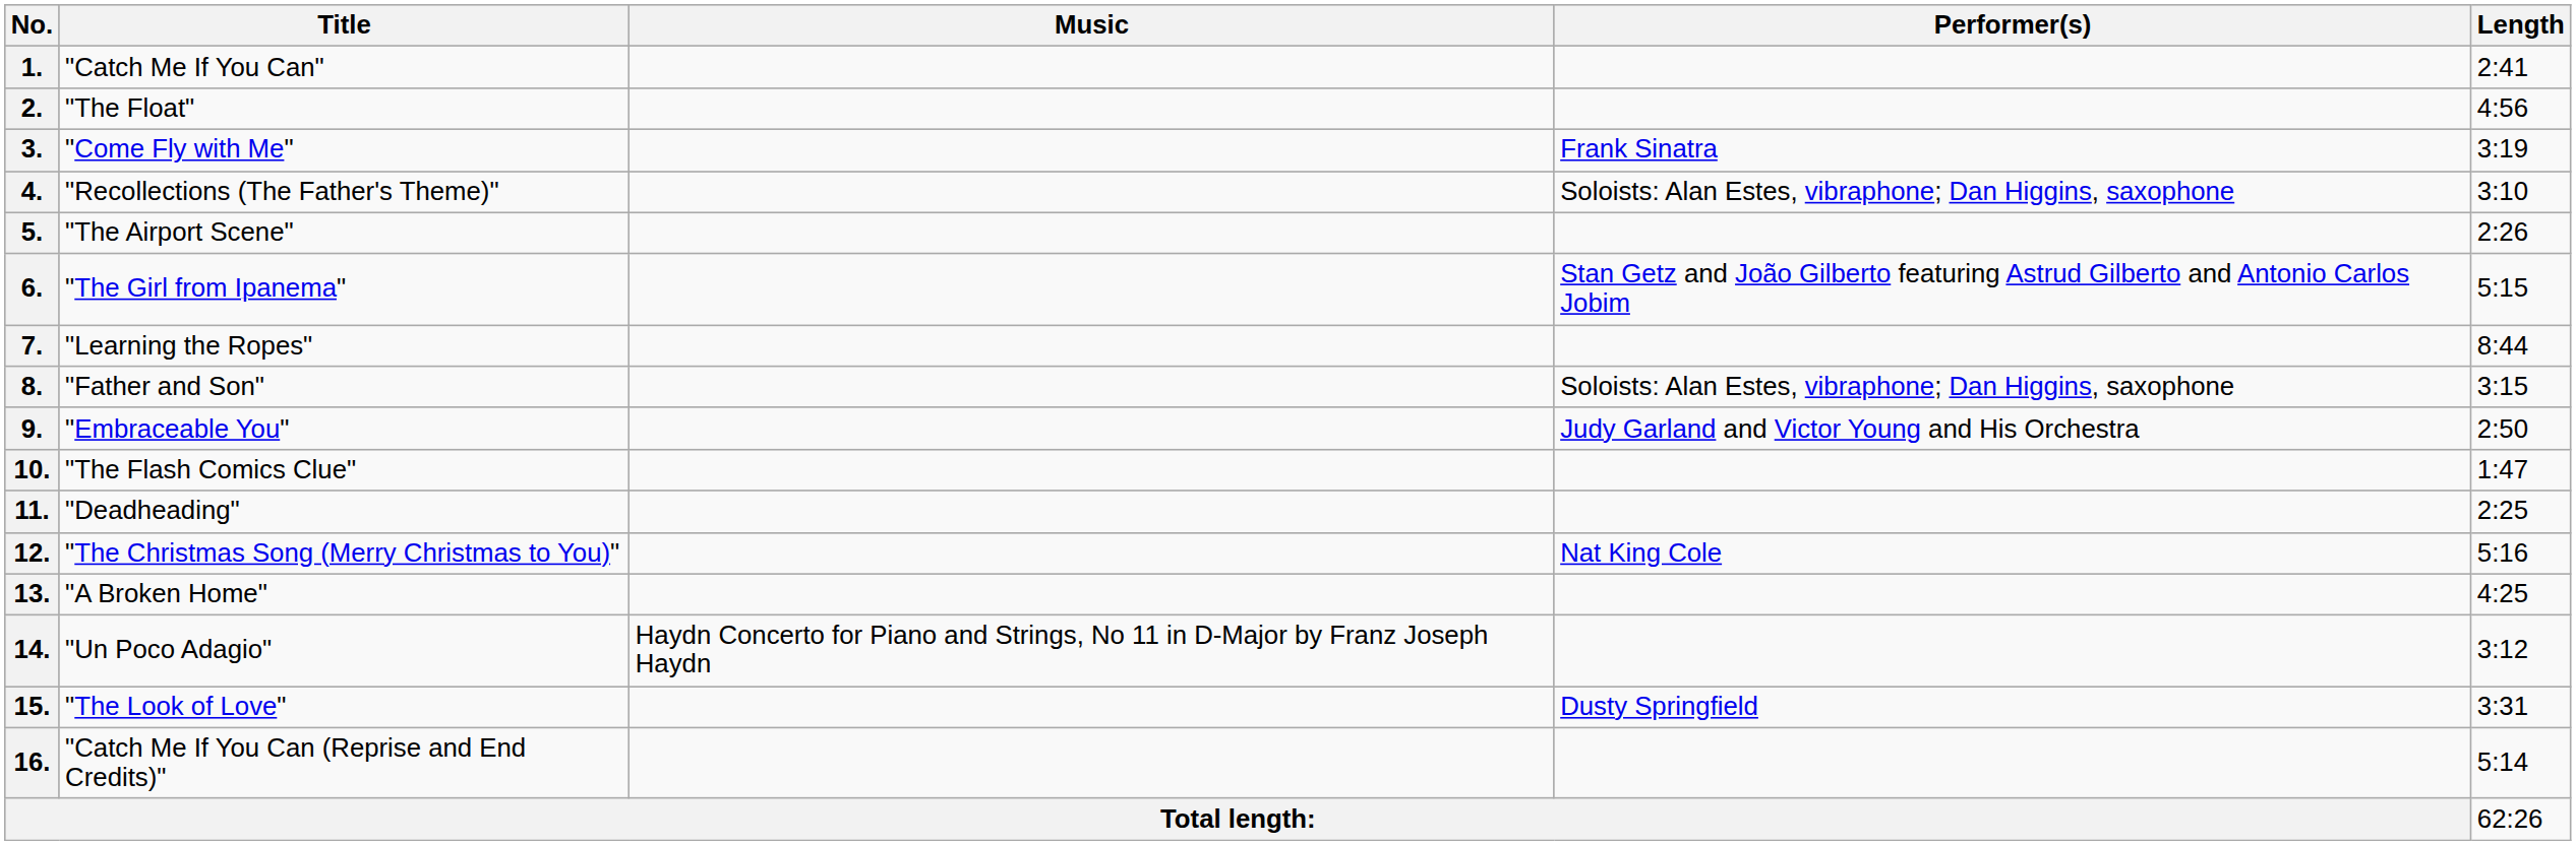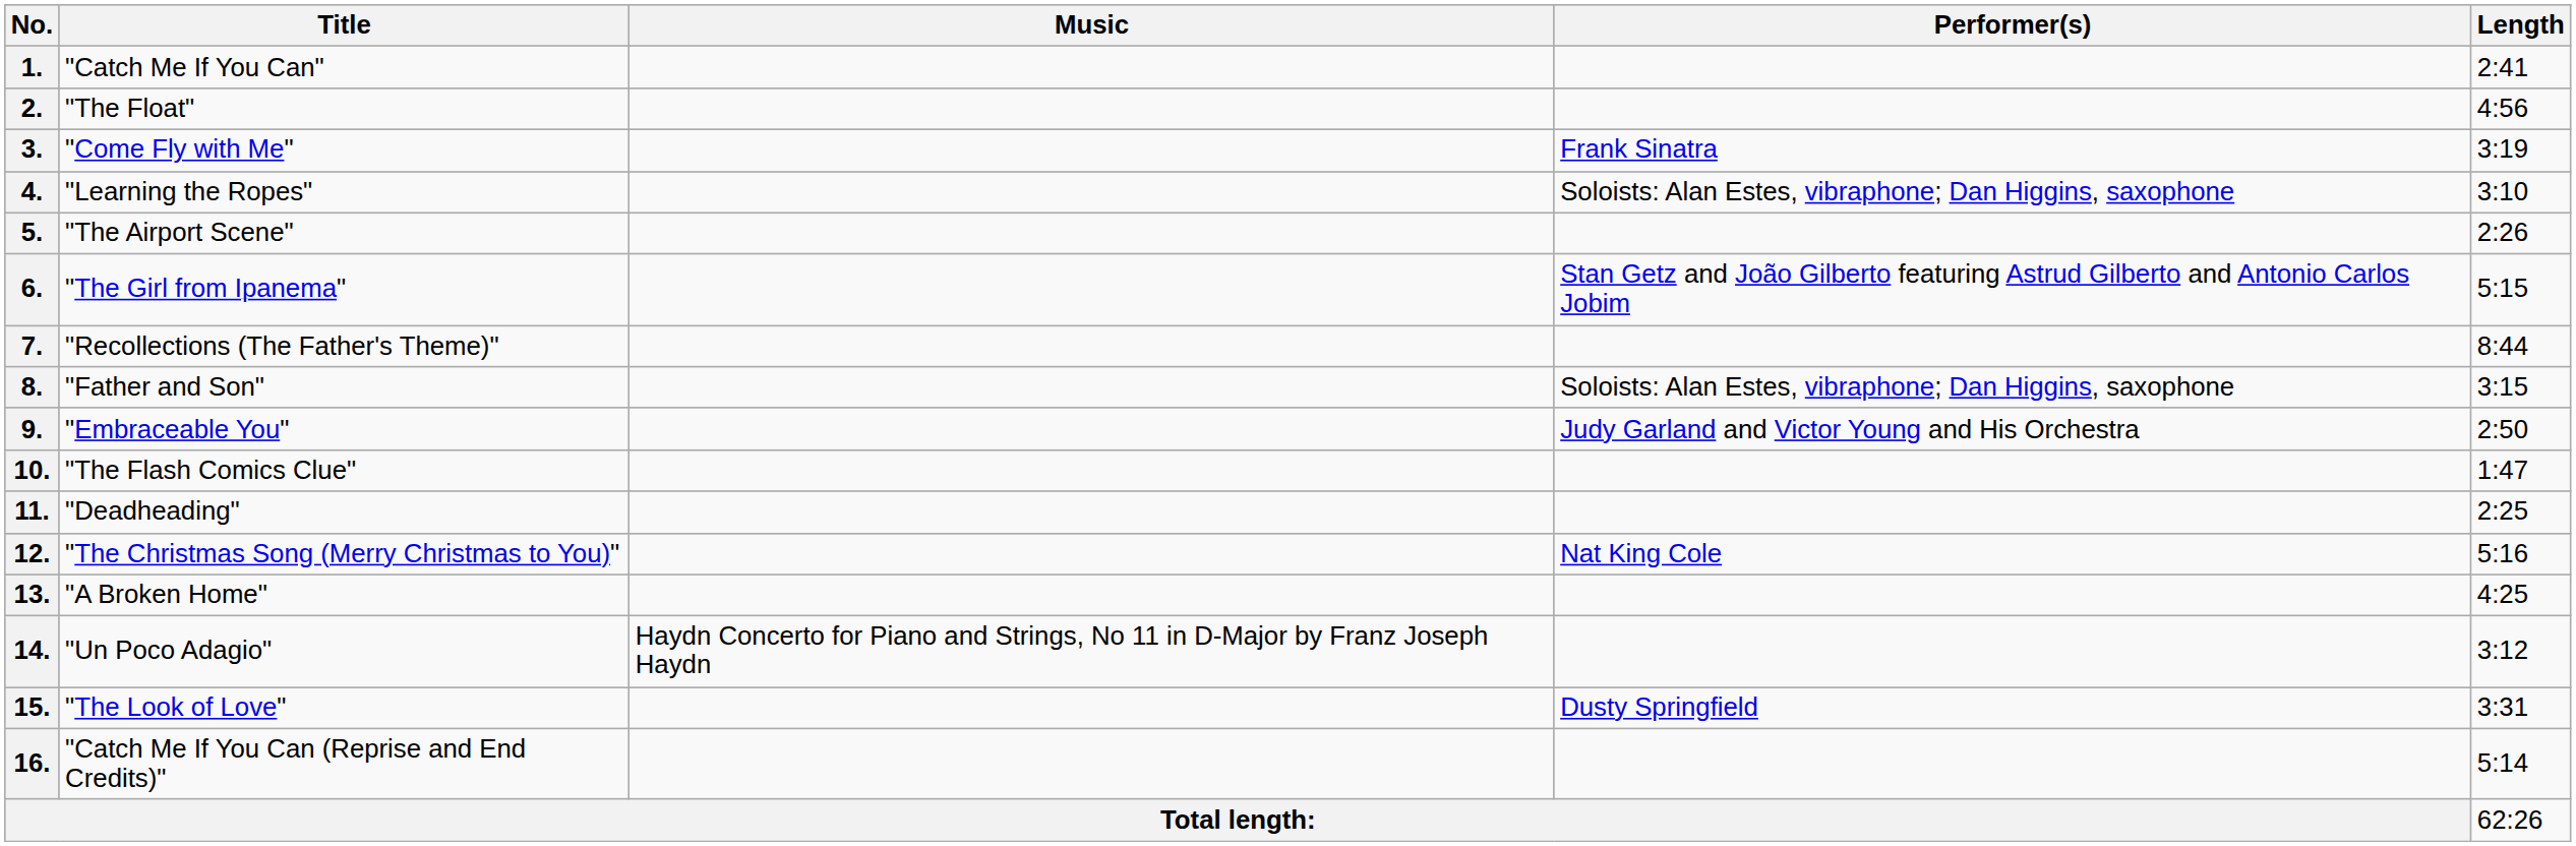4. | Title: "Recollections (The Father's Theme)" -> "Learning the Ropes"
7. | Title: "Learning the Ropes" -> "Recollections (The Father's Theme)"
